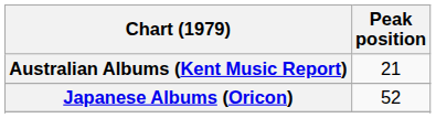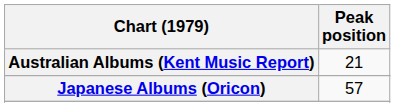Japanese Albums (Oricon) | Peak position: 52 -> 57
